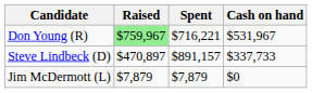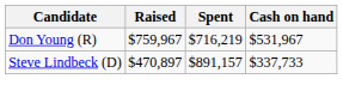Don Young (R) | Raised: lightgreen background -> no background
Don Young (R) | Spent: $716,221 -> $716,219
- row: Jim McDermott (L) | $7,879 | $7,879 | $0
